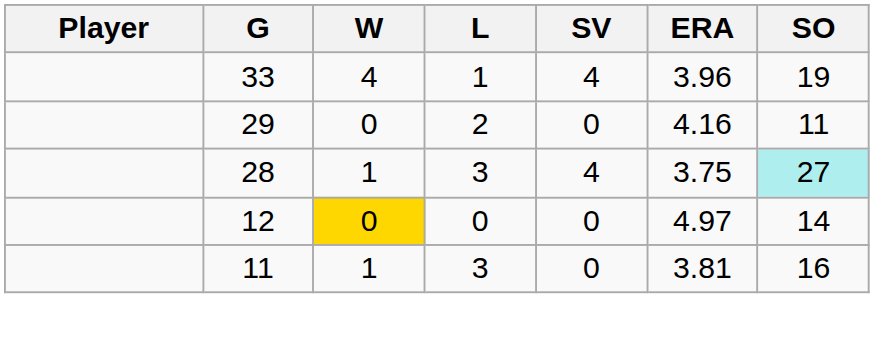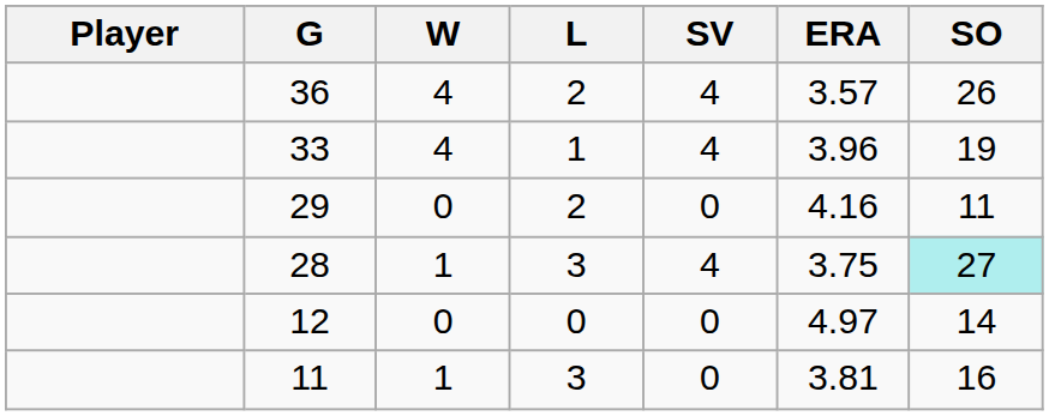+ row: 36 | 4 | 2 | 4 | 3.57 | 26
12 | W: gold background -> no background
